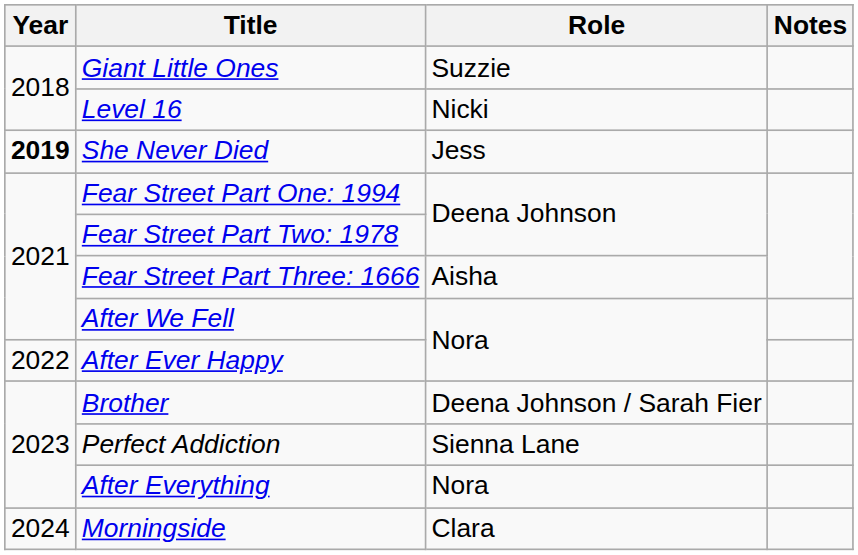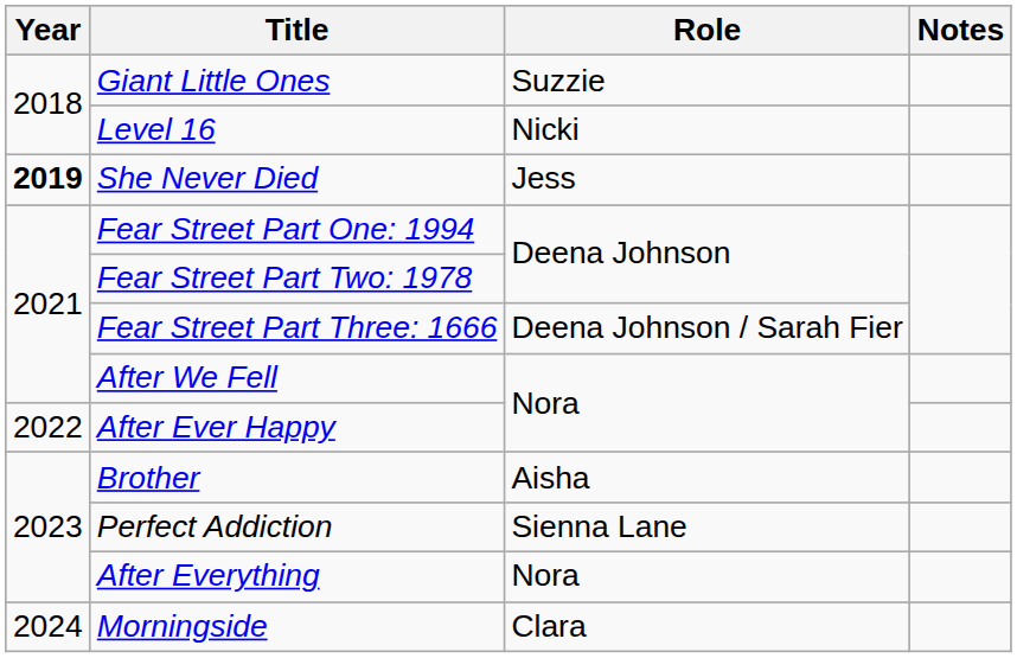Fear Street Part Three: 1666 | Role: Aisha -> Deena Johnson / Sarah Fier
Brother | Role: Deena Johnson / Sarah Fier -> Aisha
